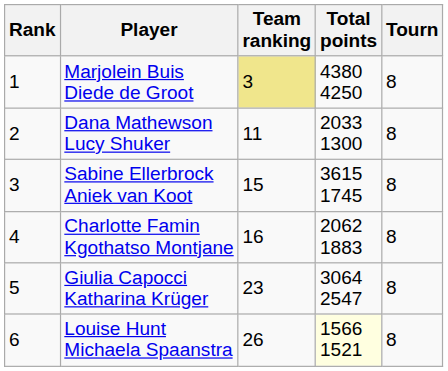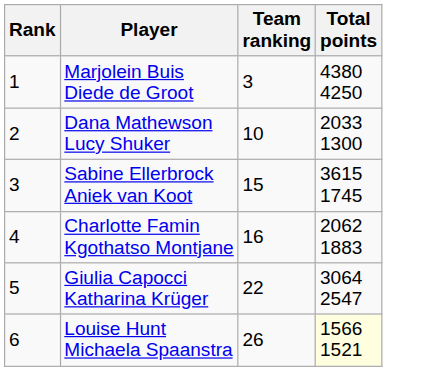- column: Tourn | 8 | 8 | 8 | 8 | 8 | 8
Marjolein Buis Diede de Groot | Team ranking: khaki background -> no background
Dana Mathewson Lucy Shuker | Team ranking: 11 -> 10
Giulia Capocci Katharina Krüger | Team ranking: 23 -> 22
